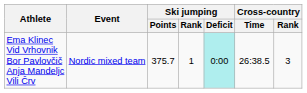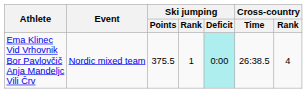Ema Klinec Vid Vrhovnik Bor Pavlovčič Anja Mandeljc Vili Črv | Ski jumping / Points: 375.7 -> 375.5
Ema Klinec Vid Vrhovnik Bor Pavlovčič Anja Mandeljc Vili Črv | Cross-country / Rank: 3 -> 4
